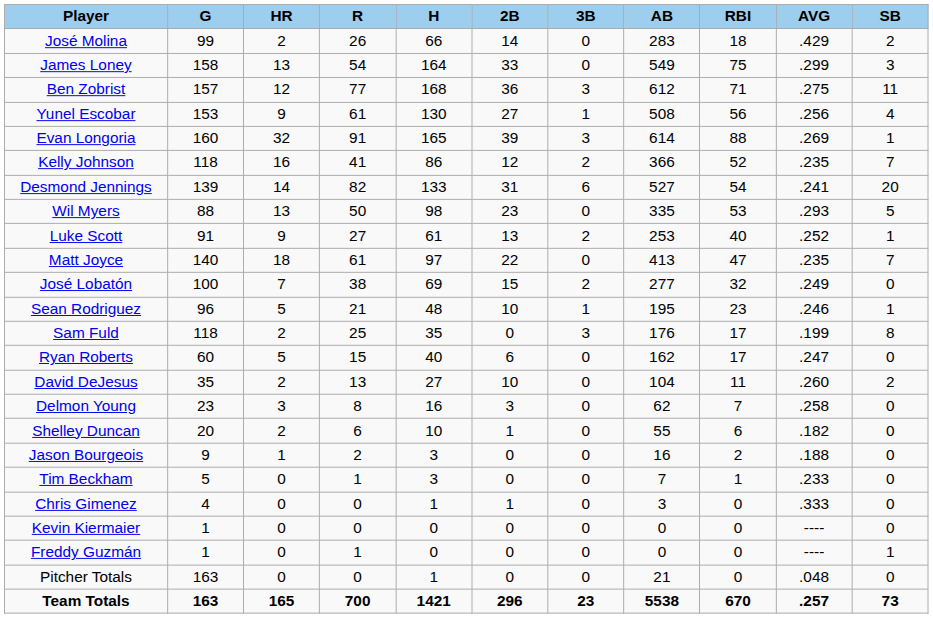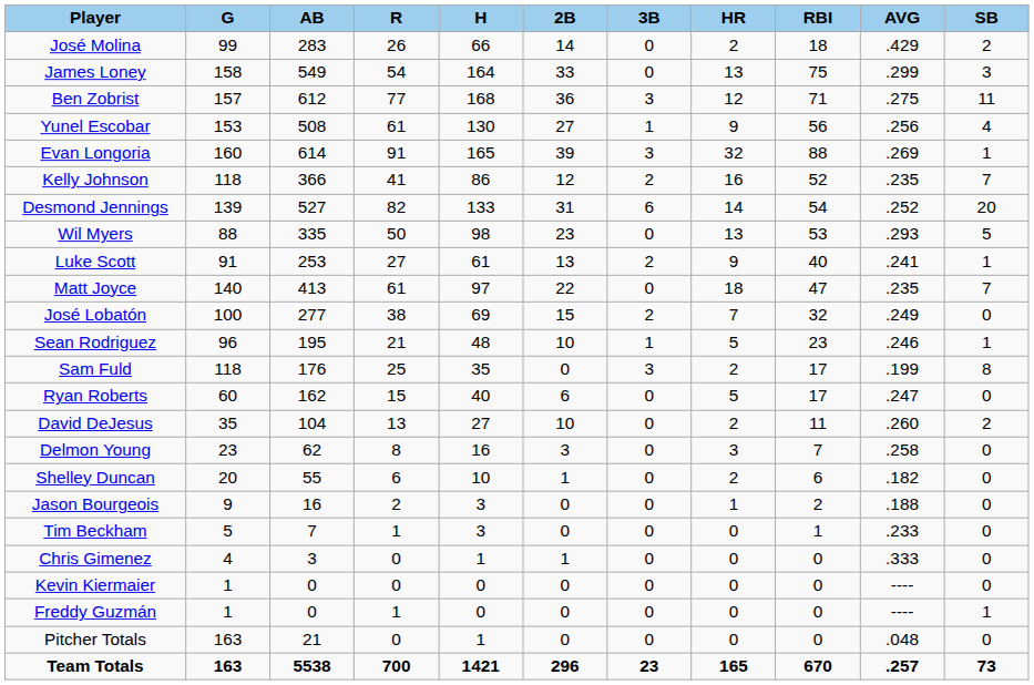columns swapped: AB <-> HR
Desmond Jennings | AVG: .241 -> .252
Luke Scott | AVG: .252 -> .241
